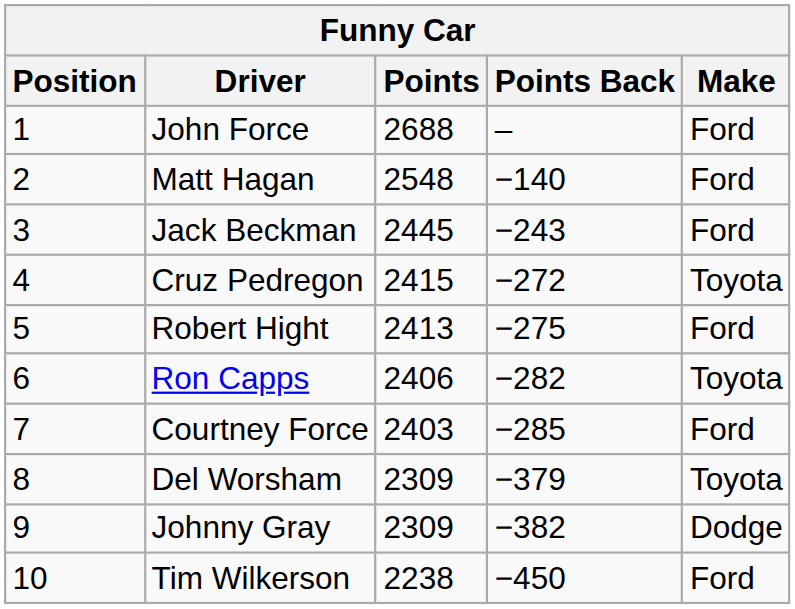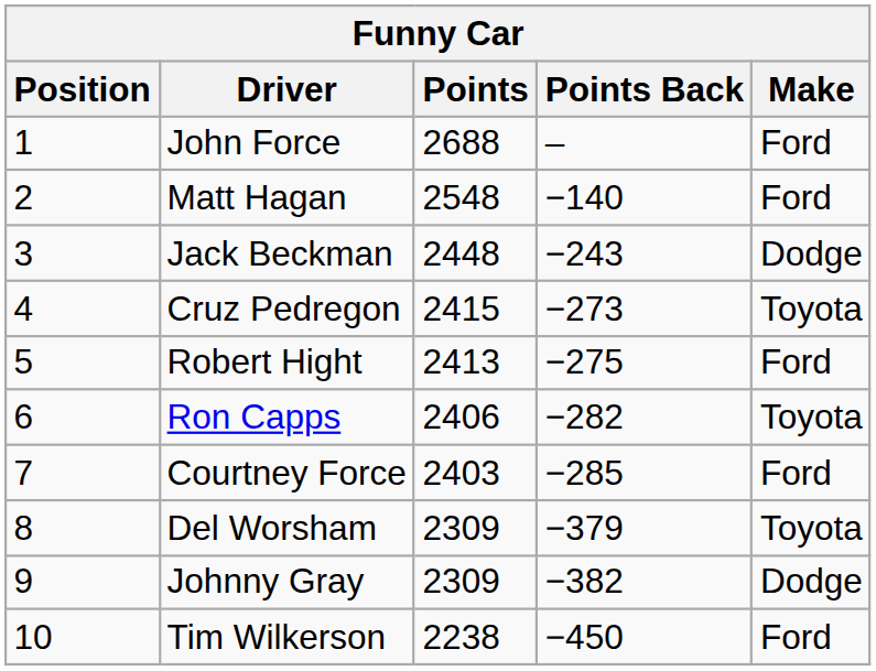Jack Beckman | Points: 2445 -> 2448
Jack Beckman | Make: Ford -> Dodge
Cruz Pedregon | Points Back: −272 -> −273
